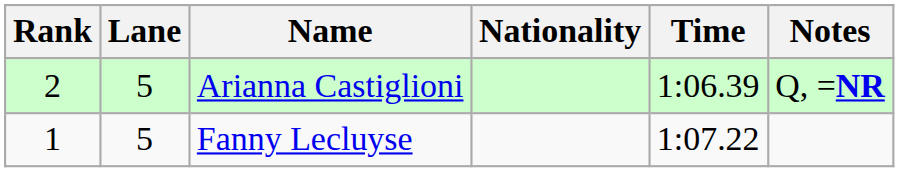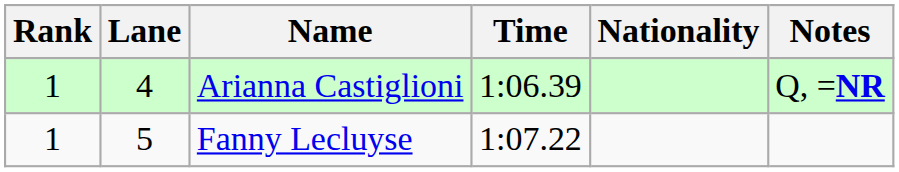columns swapped: Nationality <-> Time
Arianna Castiglioni | Rank: 2 -> 1
Arianna Castiglioni | Lane: 5 -> 4
